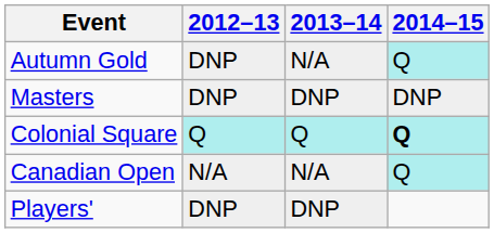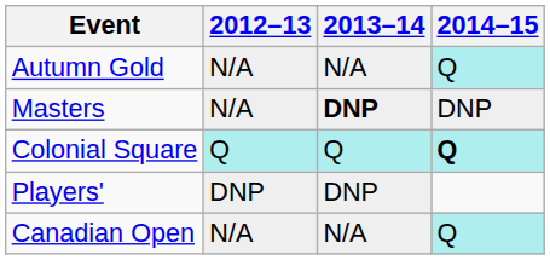Autumn Gold | 2012–13: DNP -> N/A
Masters | 2012–13: DNP -> N/A
Masters | 2013–14: normal -> bold
rows swapped: Canadian Open <-> Players'
